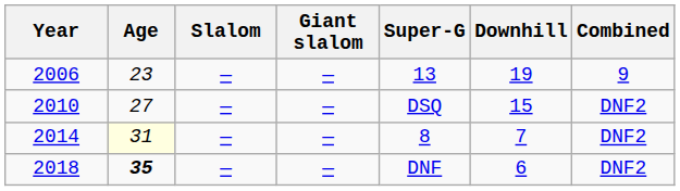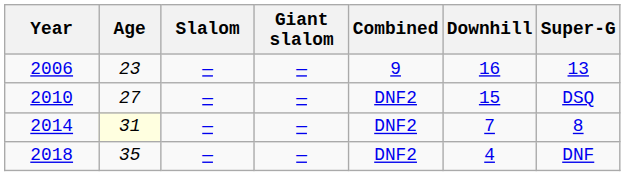columns swapped: Super-G <-> Combined
2006 | Downhill: 19 -> 16
2018 | Age: bold -> normal
2018 | Downhill: 6 -> 4
